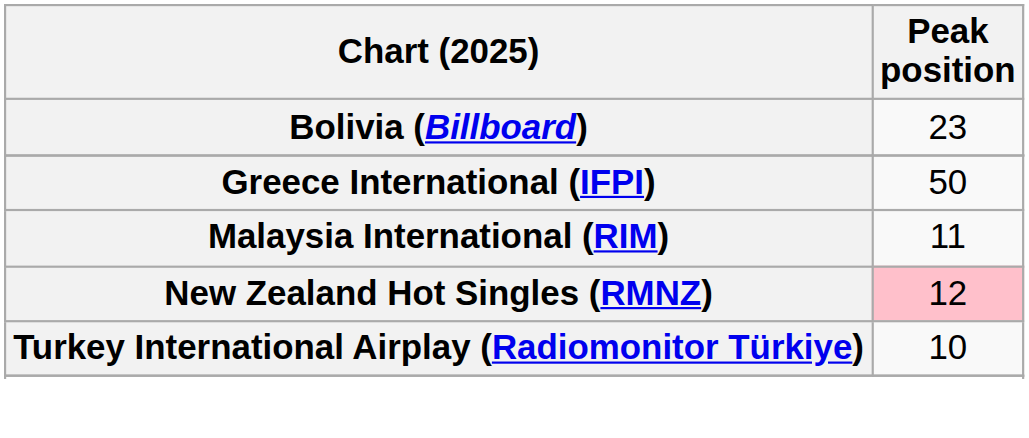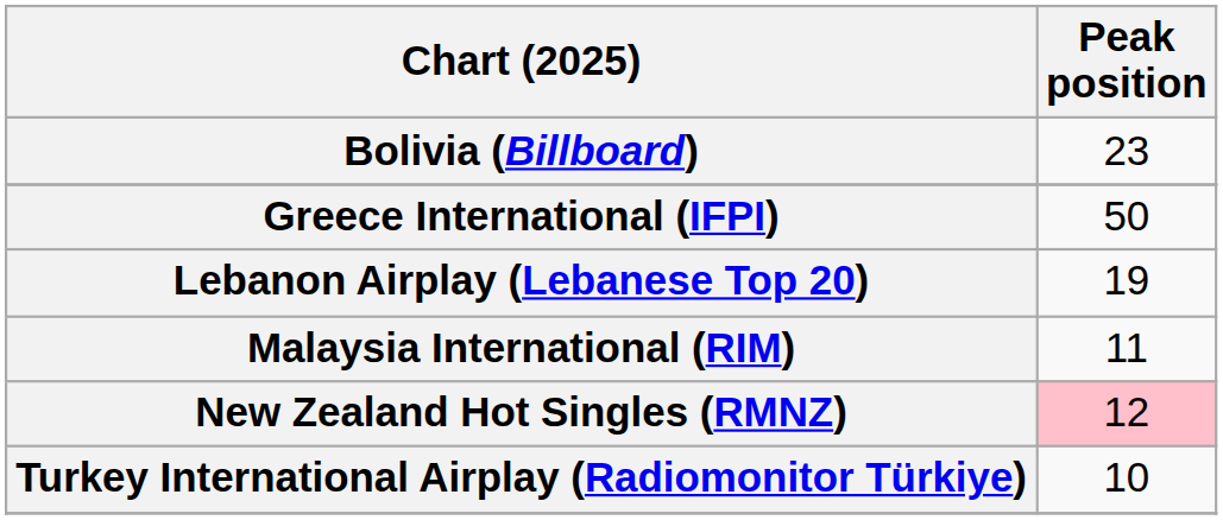+ row: Lebanon Airplay (Lebanese Top 20) | 19
